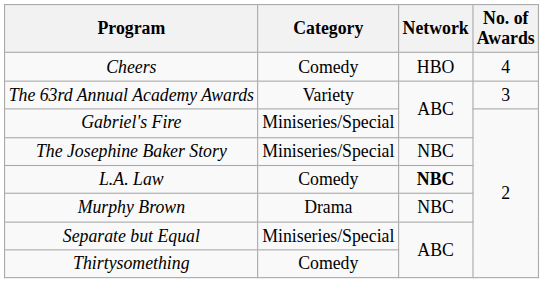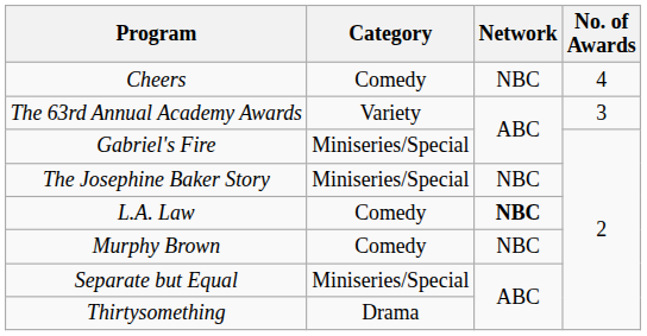Cheers | Network: HBO -> NBC
Murphy Brown | Category: Drama -> Comedy
Thirtysomething | Category: Comedy -> Drama
